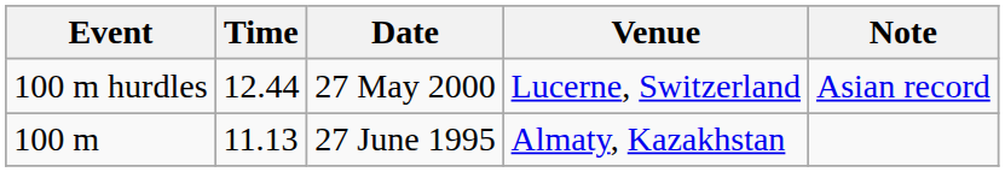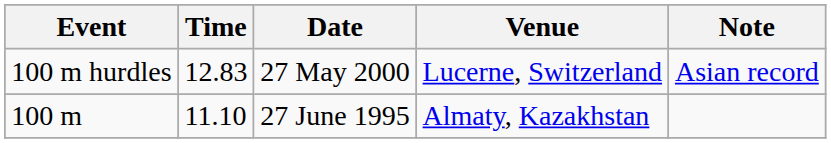100 m hurdles | Time: 12.44 -> 12.83
100 m | Time: 11.13 -> 11.10
